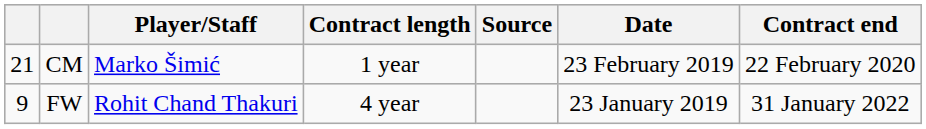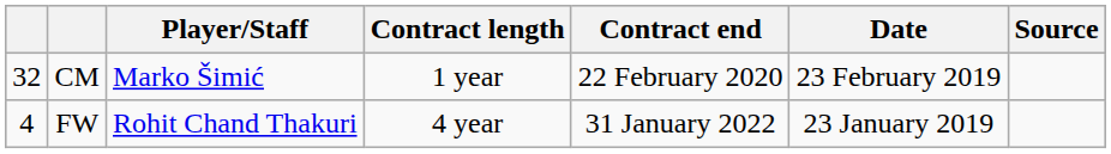columns swapped: Contract end <-> Source
CM | column 1: 21 -> 32
FW | column 1: 9 -> 4
